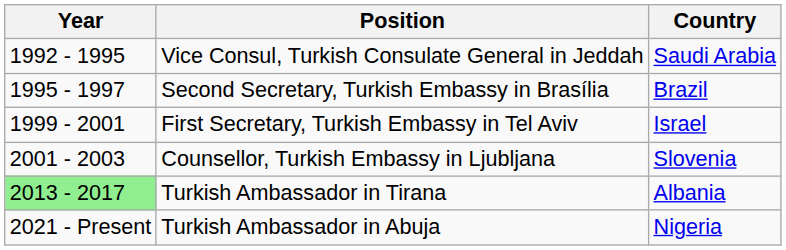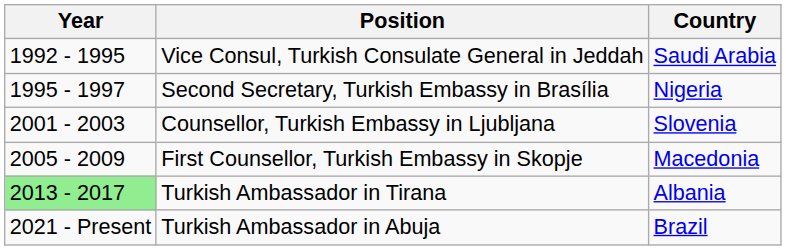Second Secretary, Turkish Embassy in Brasília | Country: Brazil -> Nigeria
- row: 1999 - 2001 | First Secretary, Turkish Embassy in Tel Aviv | Israel
+ row: 2005 - 2009 | First Counsellor, Turkish Embassy in Skopje | Macedonia
Turkish Ambassador in Abuja | Country: Nigeria -> Brazil
